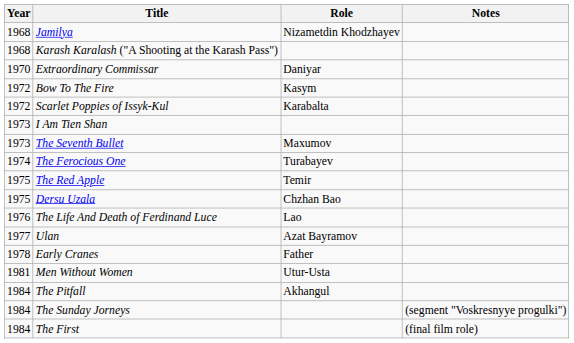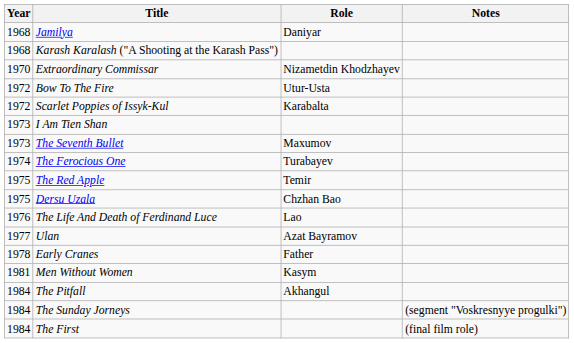Jamilya | Role: Nizametdin Khodzhayev -> Daniyar
Extraordinary Commissar | Role: Daniyar -> Nizametdin Khodzhayev
Bow To The Fire | Role: Kasym -> Utur-Usta
Men Without Women | Role: Utur-Usta -> Kasym
